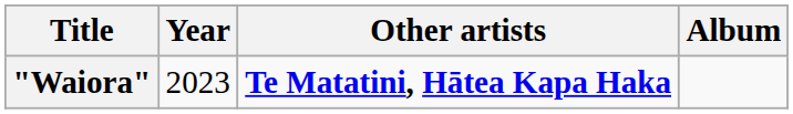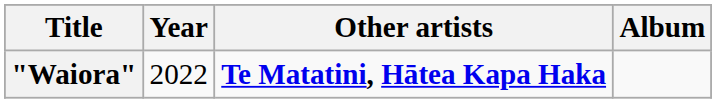"Waiora" | Year: 2023 -> 2022
